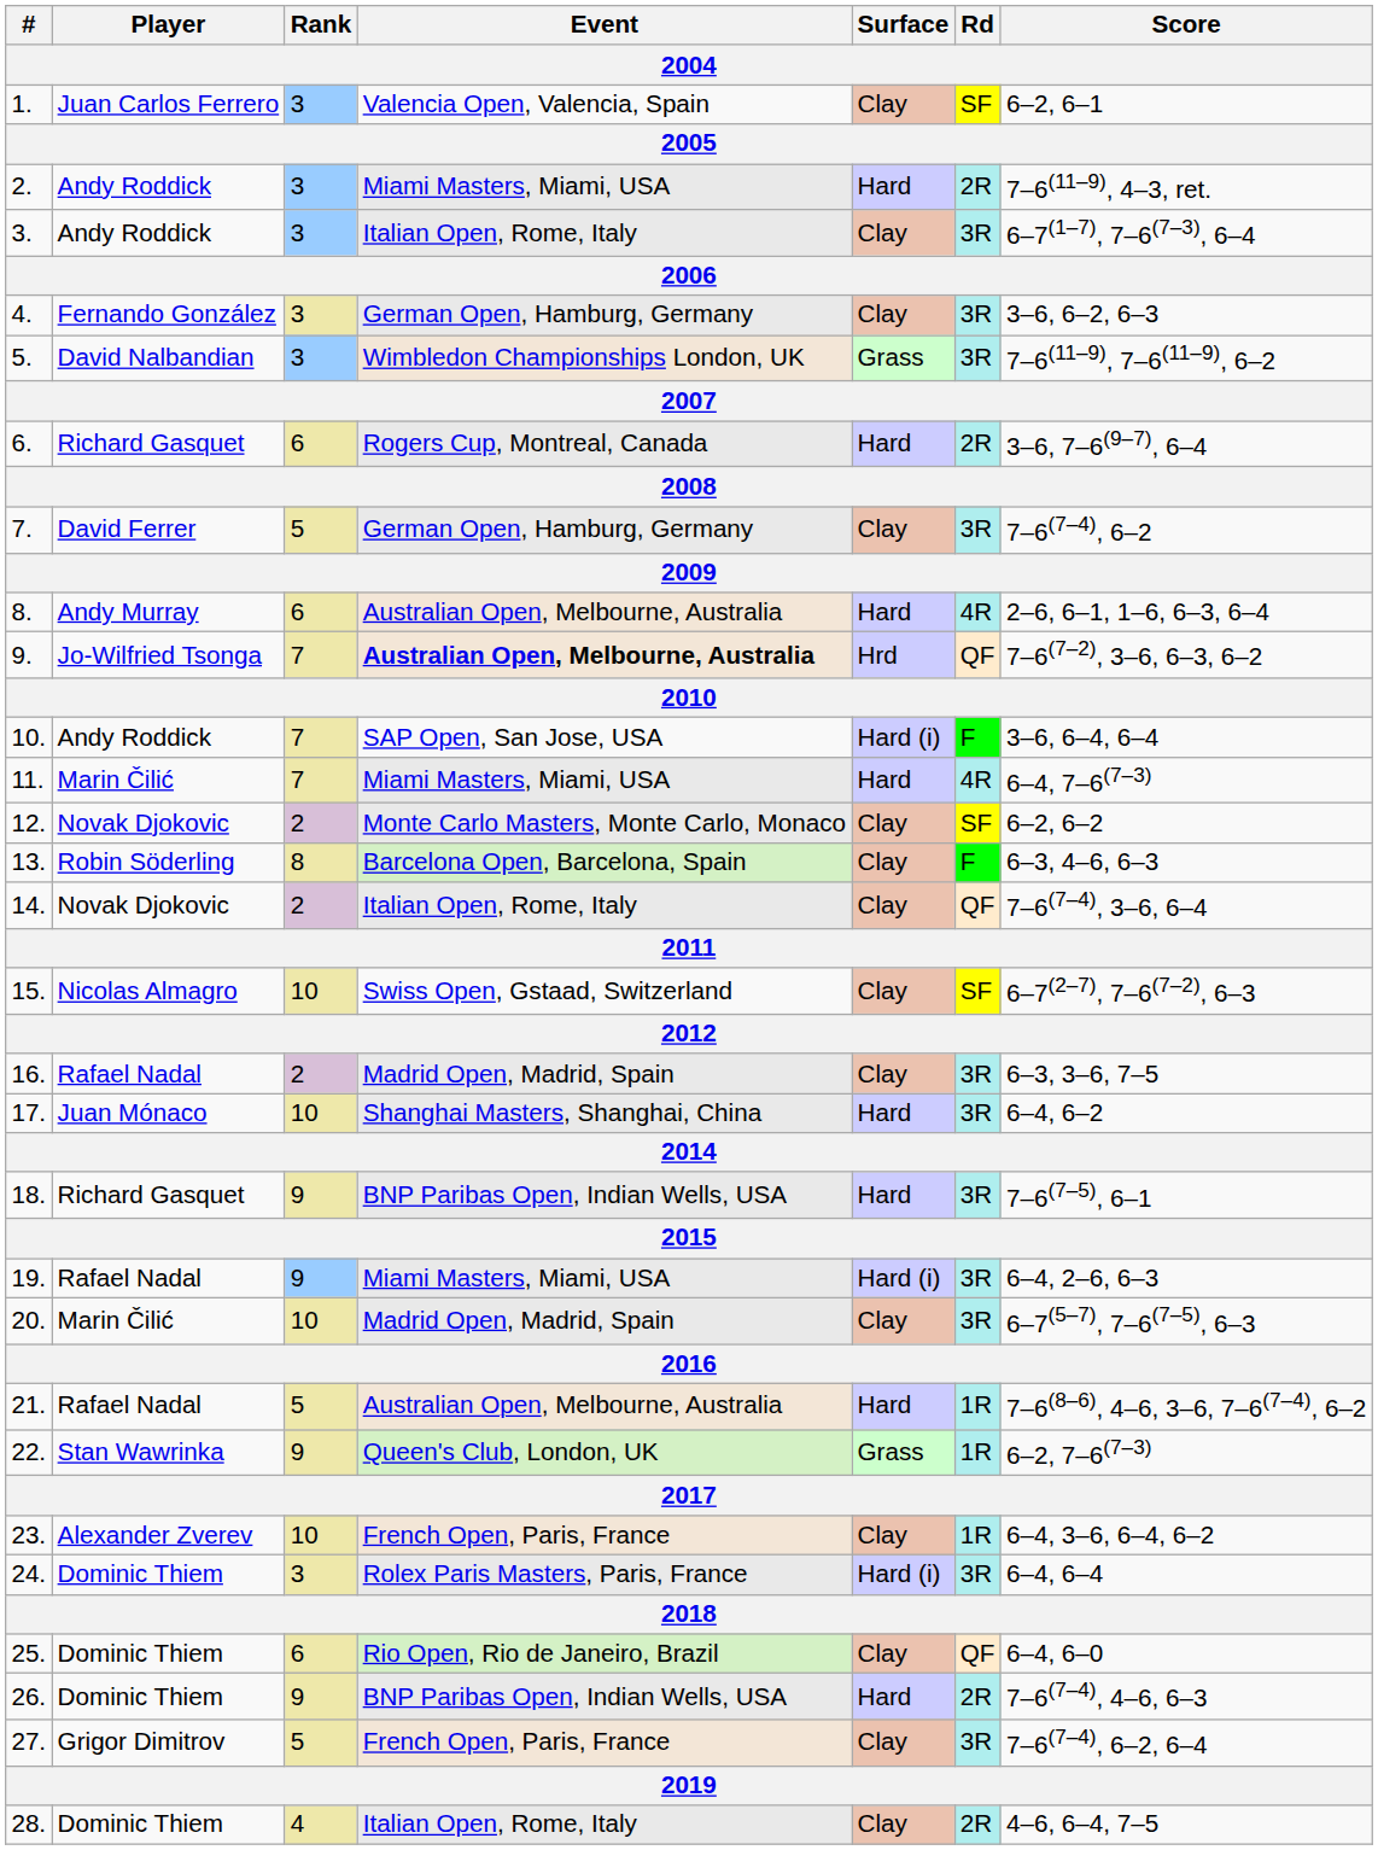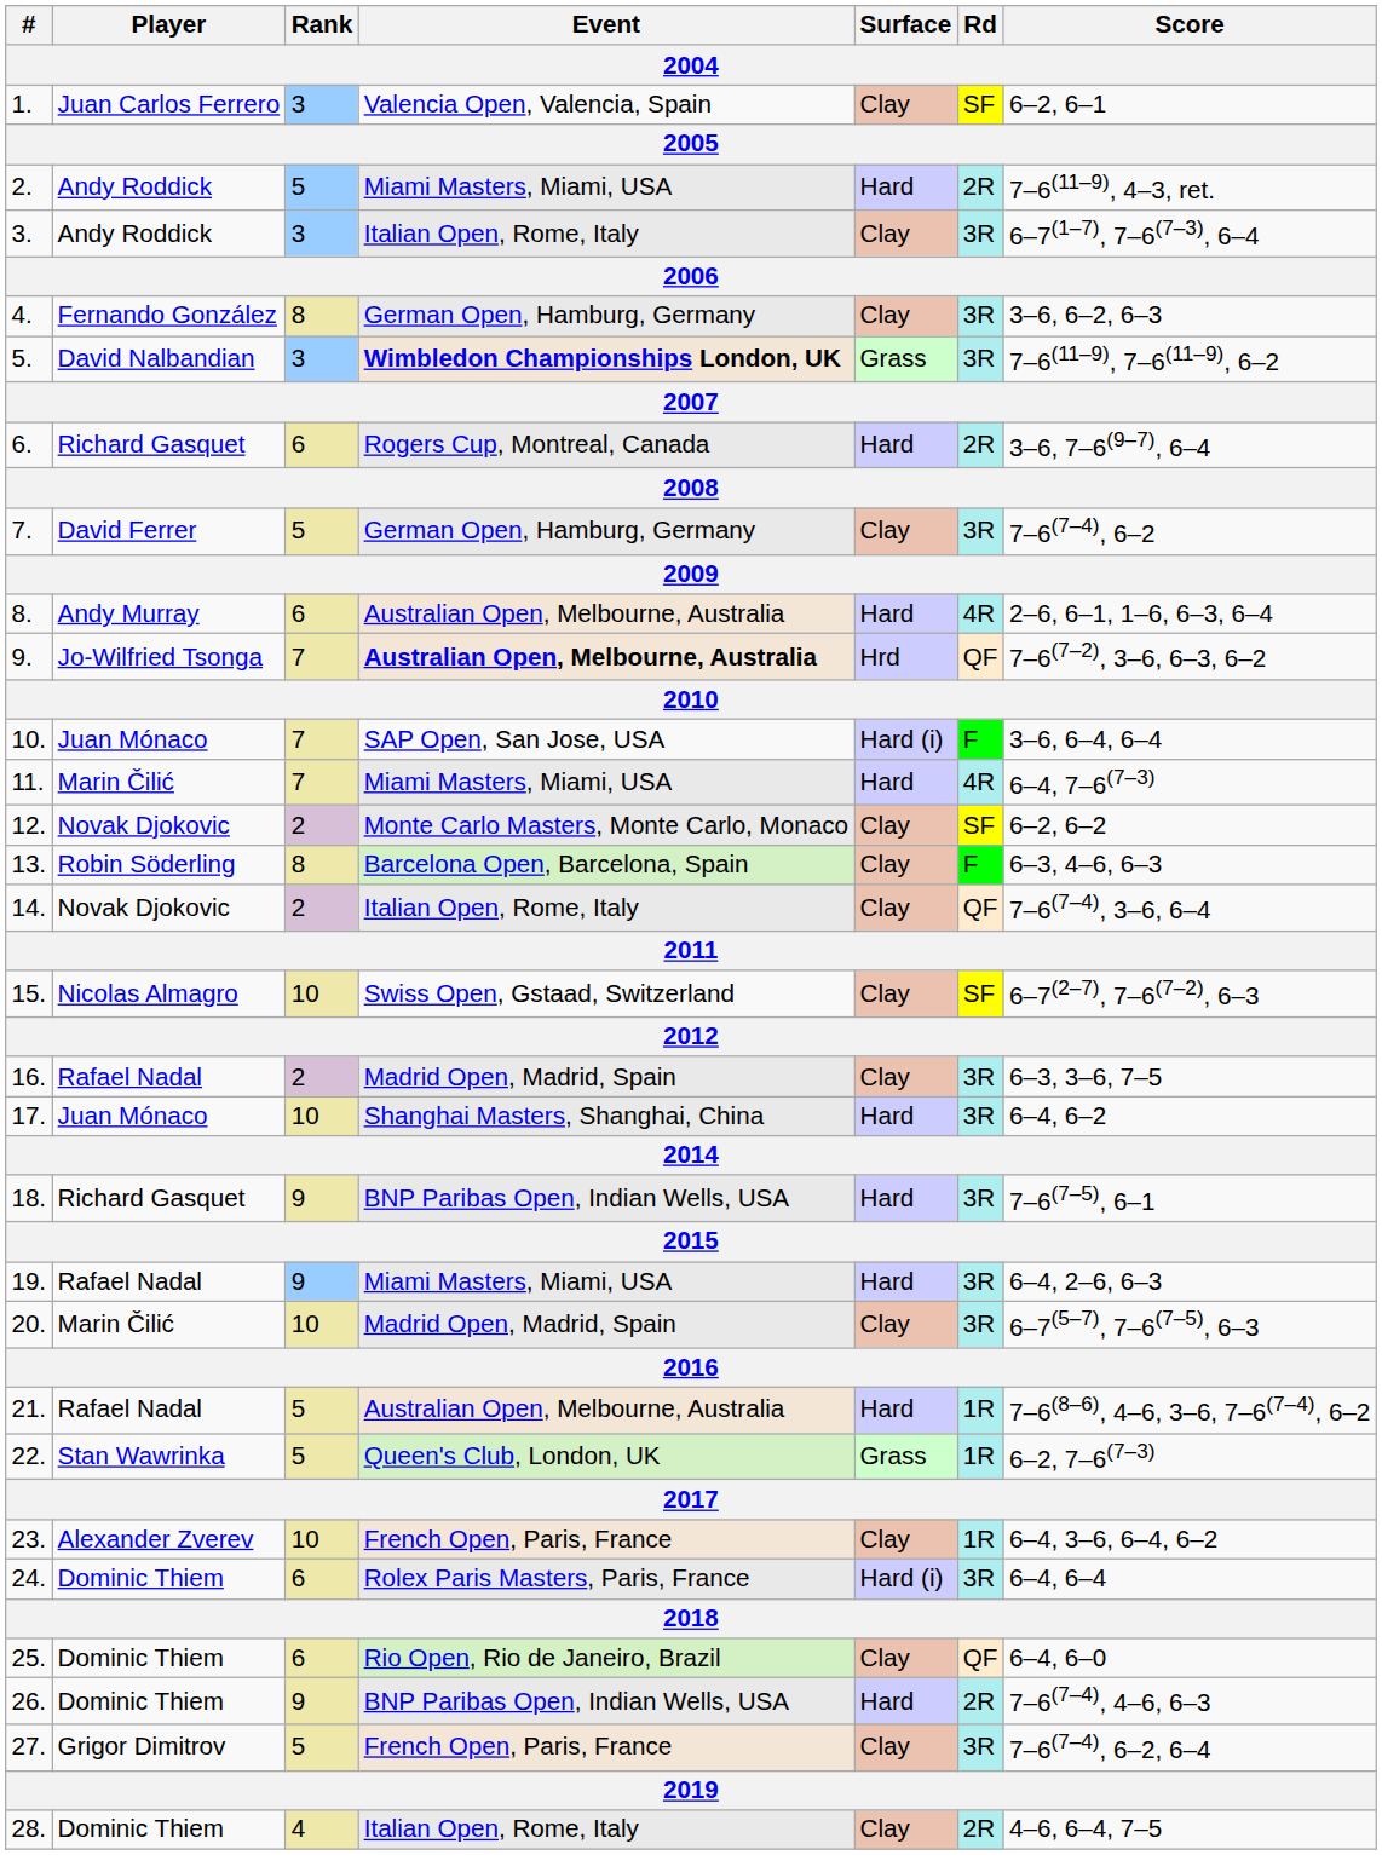2. | Rank: 3 -> 5
4. | Rank: 3 -> 8
5. | Event: normal -> bold
10. | Player: Andy Roddick -> Juan Mónaco
19. | Surface: Hard (i) -> Hard
22. | Rank: 9 -> 5
24. | Rank: 3 -> 6
